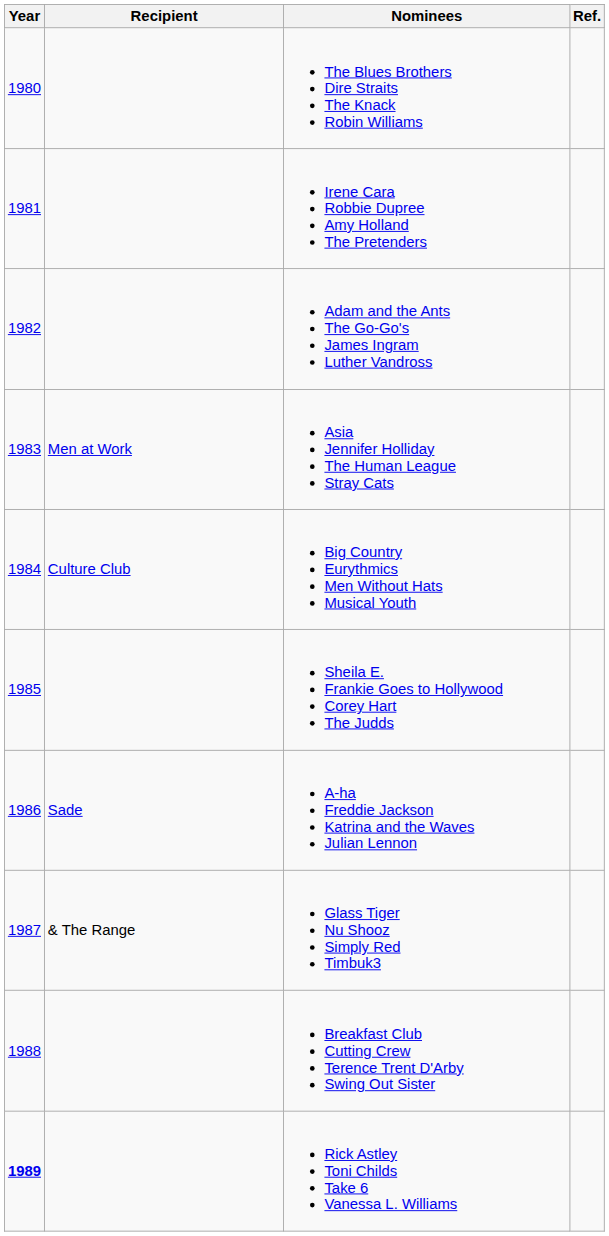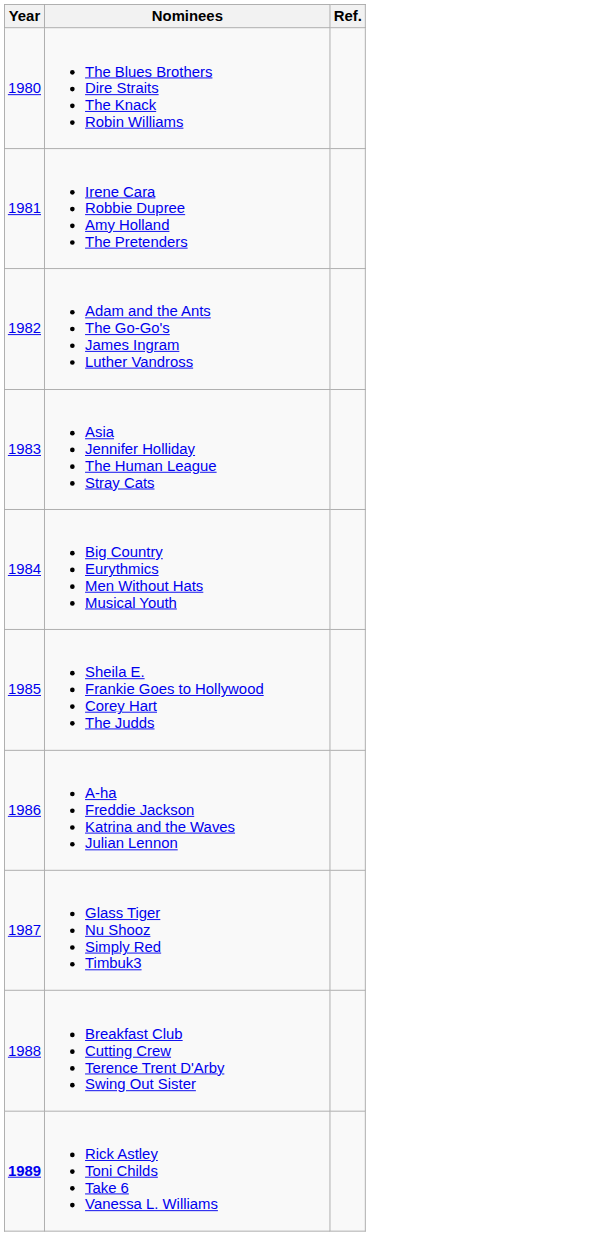- column: Recipient | Men at Work | Culture Club | Sade | & The Range
